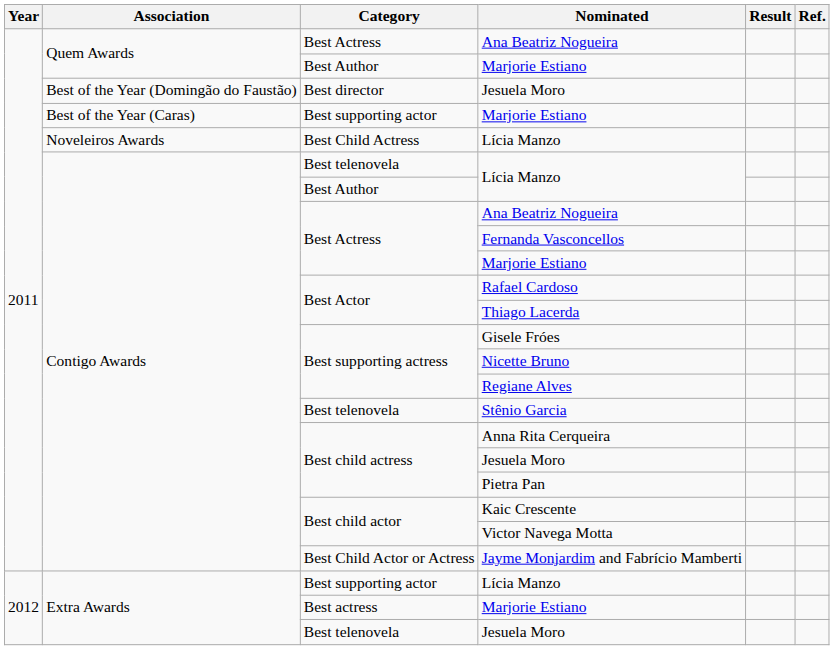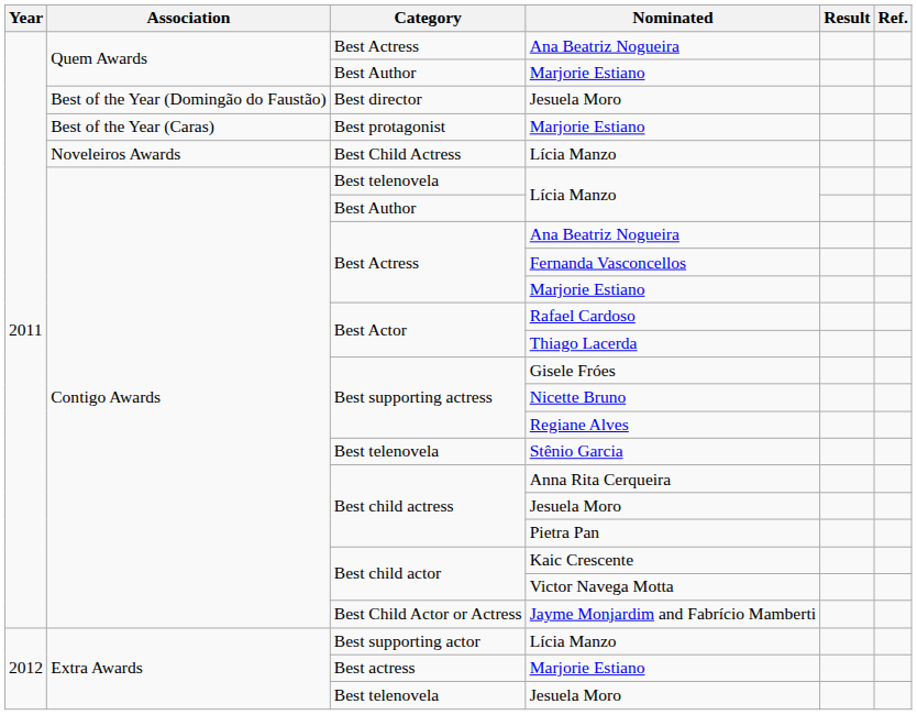Best of the Year (Caras) / Marjorie Estiano | Category: Best supporting actor -> Best protagonist
